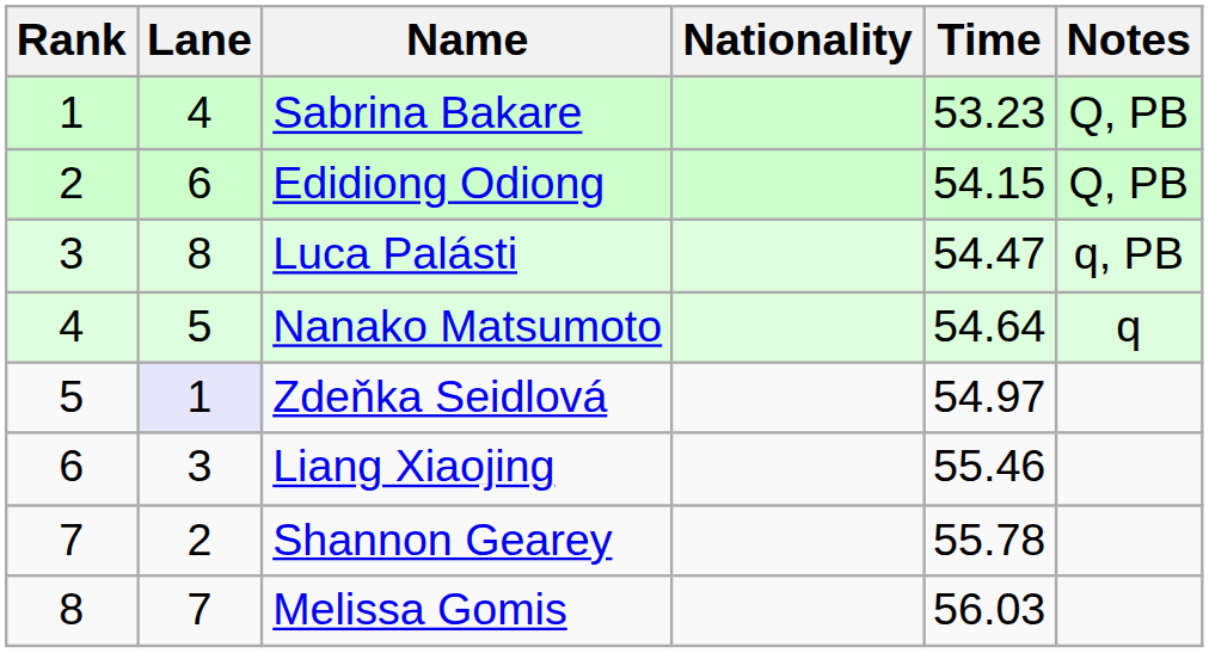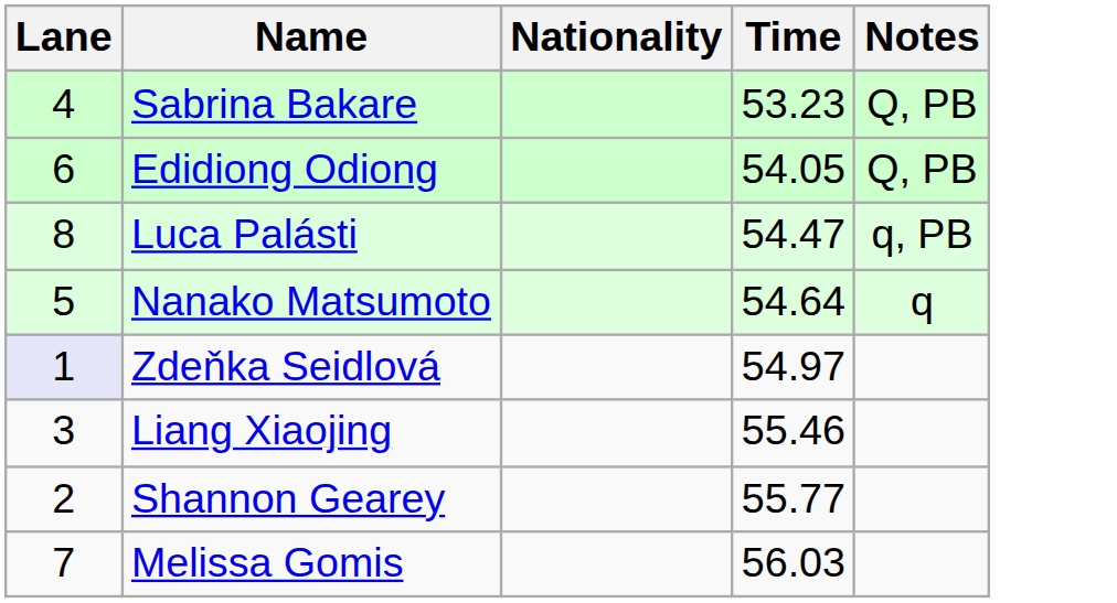- column: Rank | 1 | 2 | 3 | 4 | 5 | 6 | 7 | 8
Edidiong Odiong | Time: 54.15 -> 54.05
Shannon Gearey | Time: 55.78 -> 55.77
